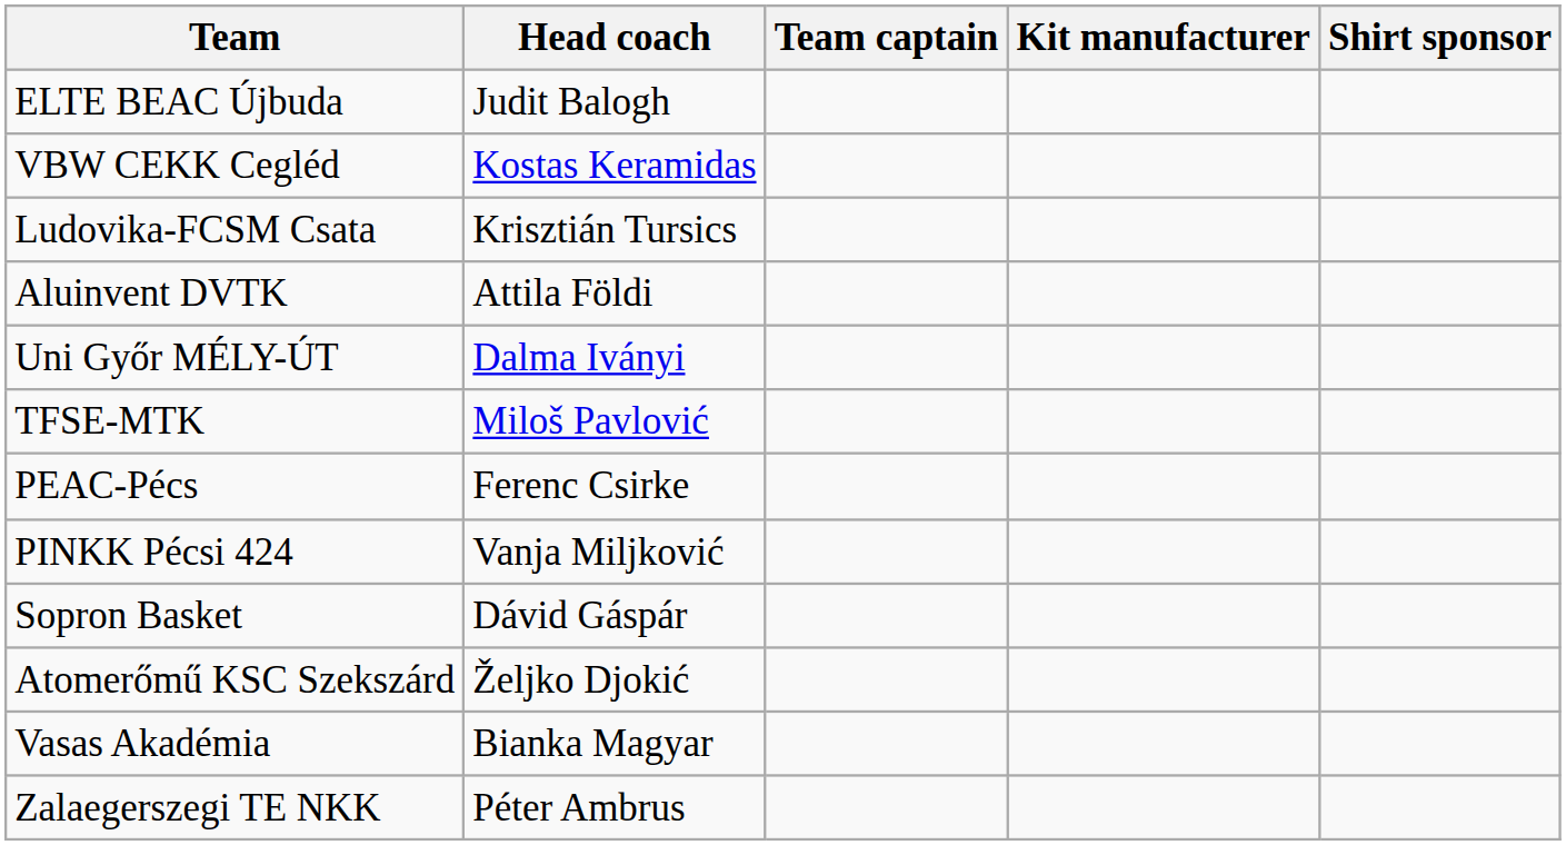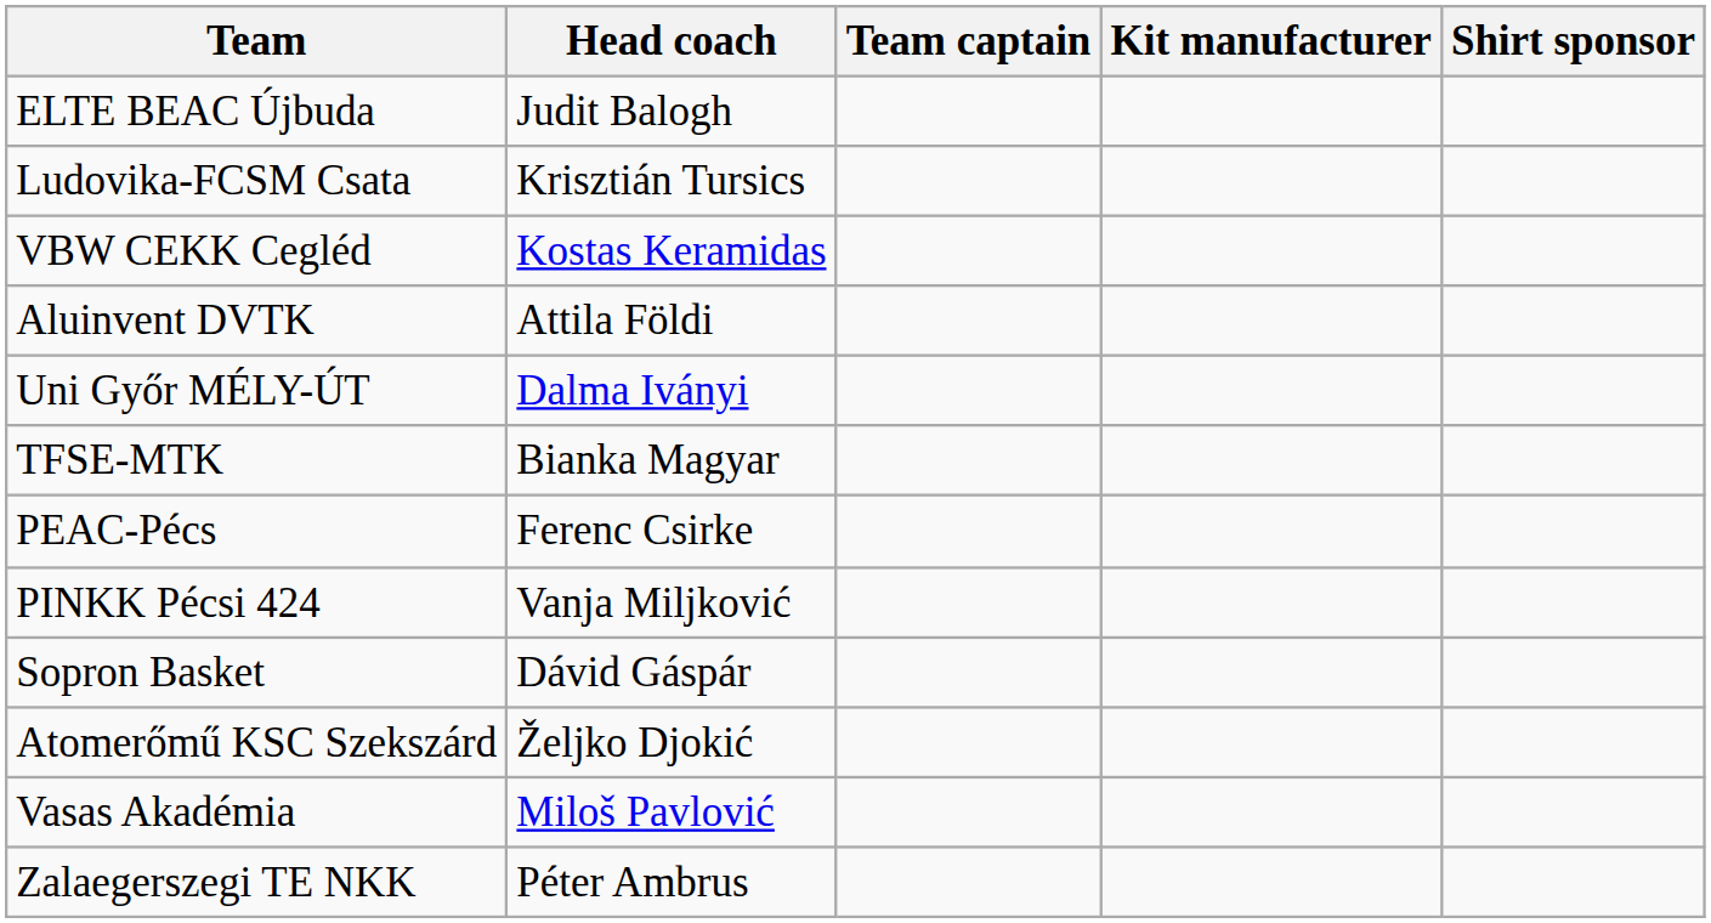rows swapped: VBW CEKK Cegléd <-> Ludovika-FCSM Csata
TFSE-MTK | Head coach: Miloš Pavlović -> Bianka Magyar
Vasas Akadémia | Head coach: Bianka Magyar -> Miloš Pavlović
